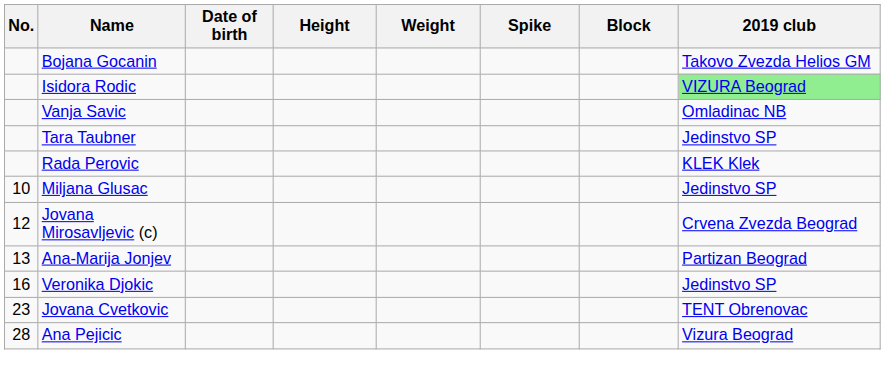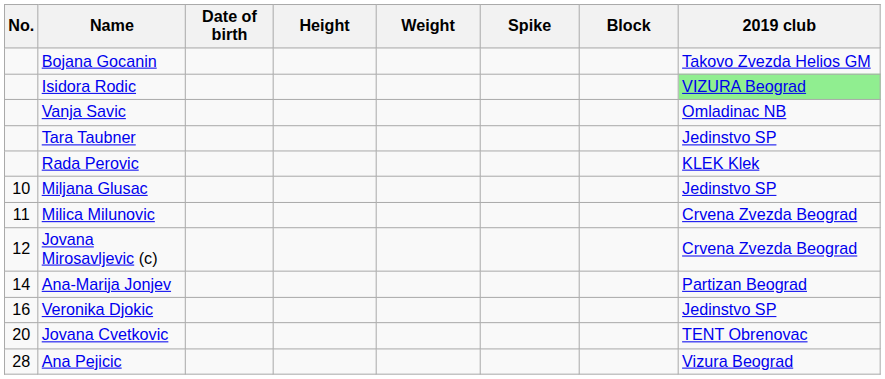+ row: 11 | Milica Milunovic | Crvena Zvezda Beograd
Ana-Marija Jonjev | No.: 13 -> 14
Jovana Cvetkovic | No.: 23 -> 20
